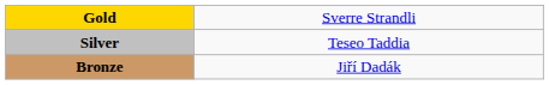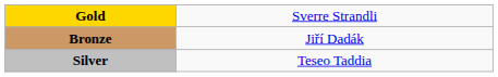rows swapped: Silver <-> Bronze
